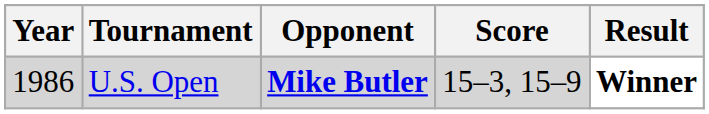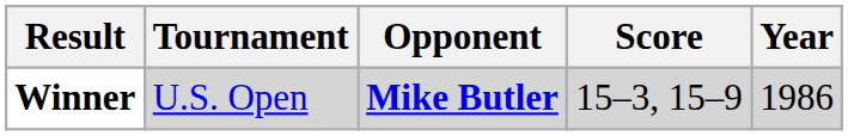columns swapped: Year <-> Result
